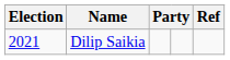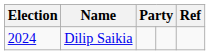Dilip Saikia | Election: 2021 -> 2024
